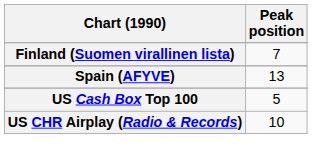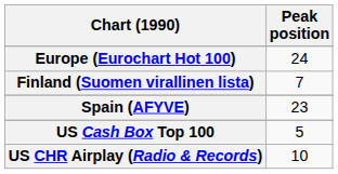+ row: Europe (Eurochart Hot 100) | 24
Spain (AFYVE) | Peak position: 13 -> 23
